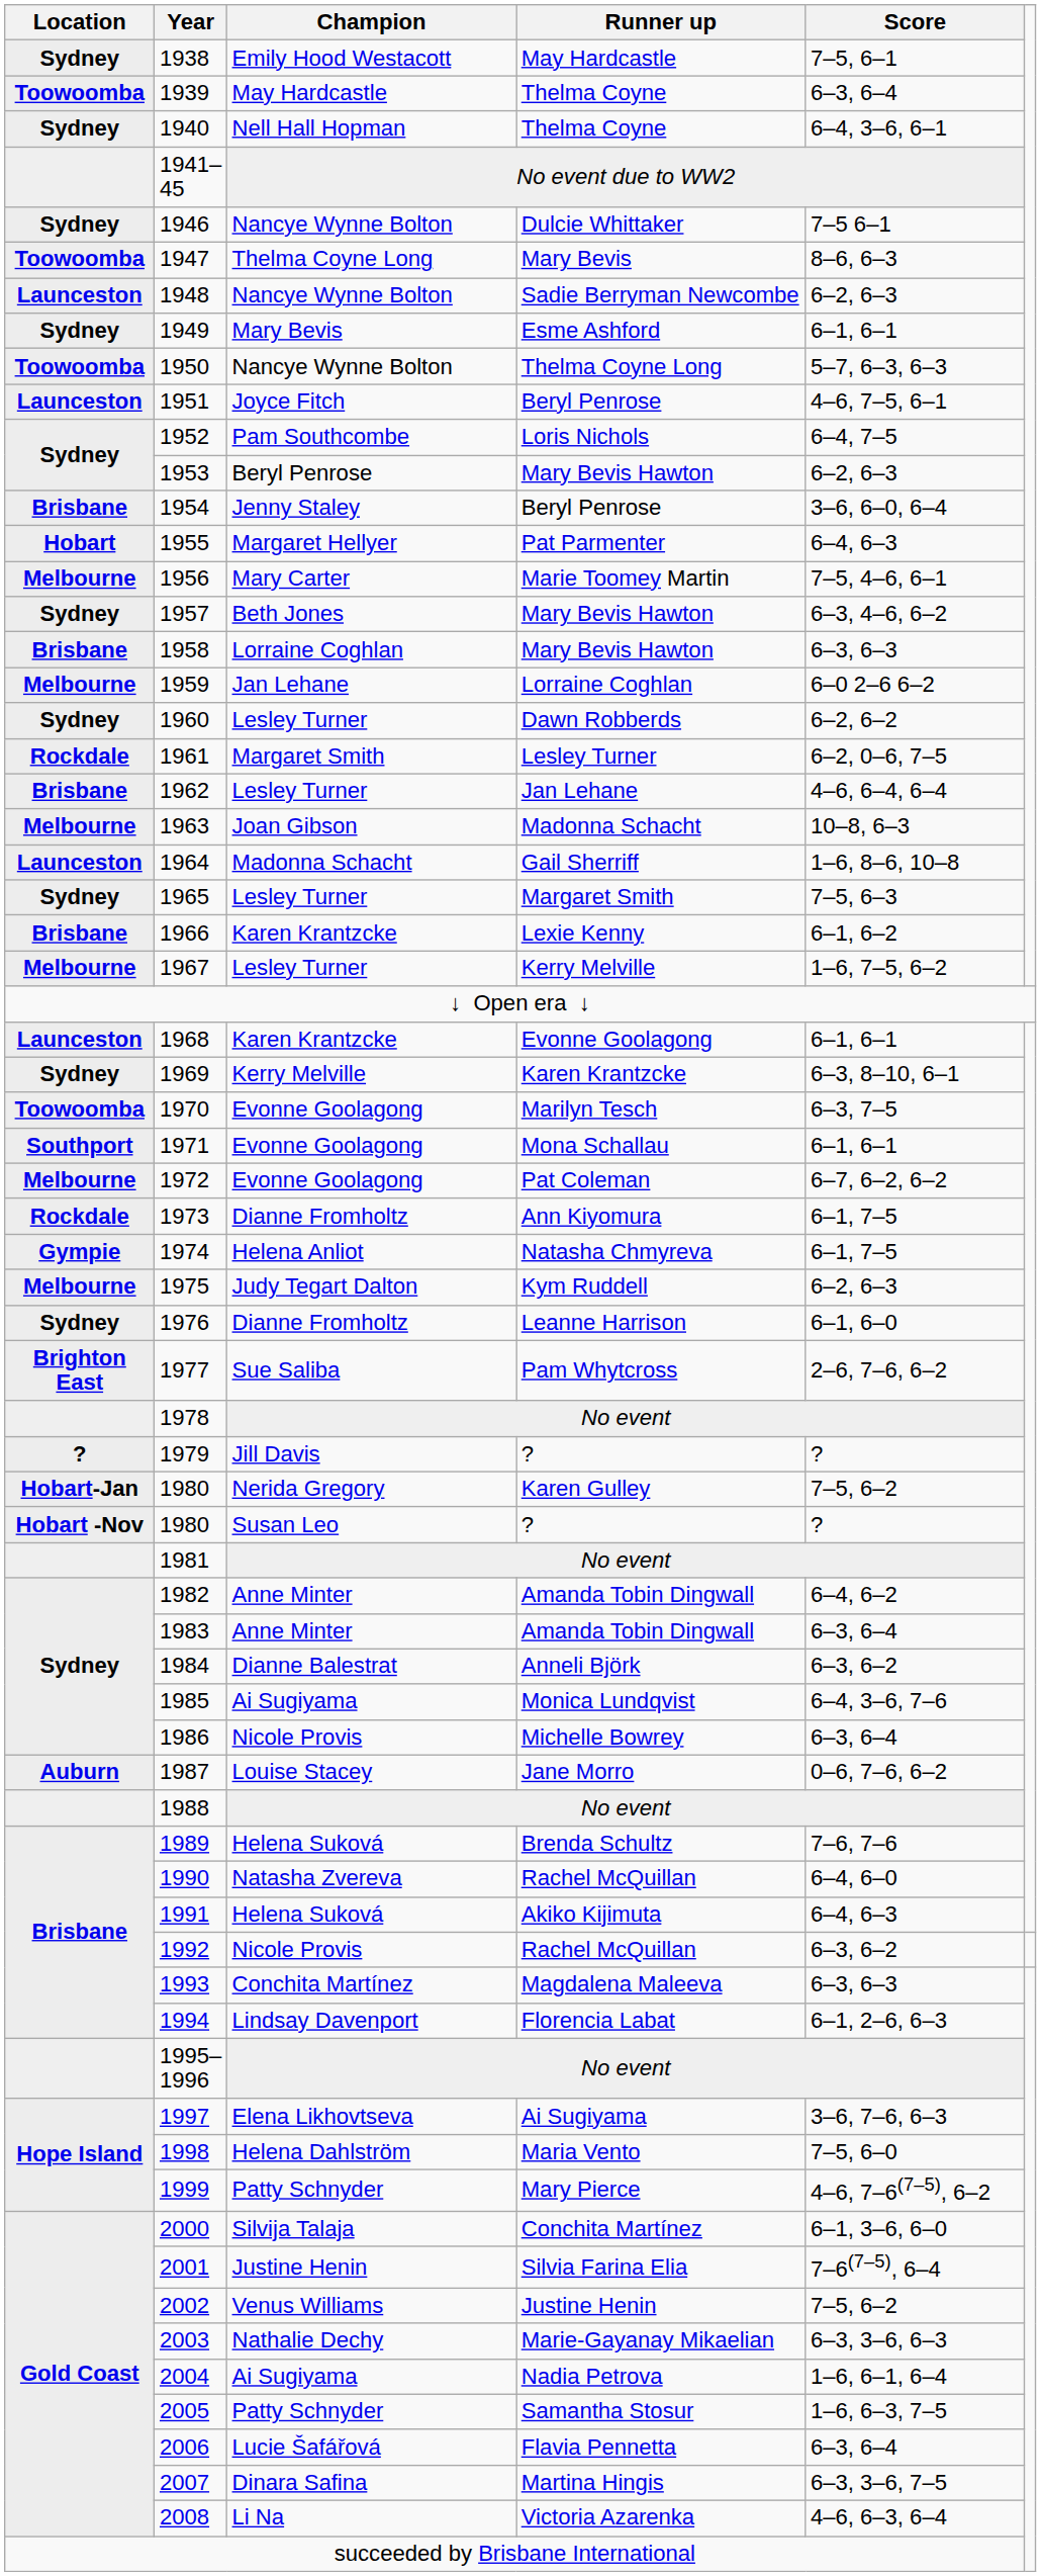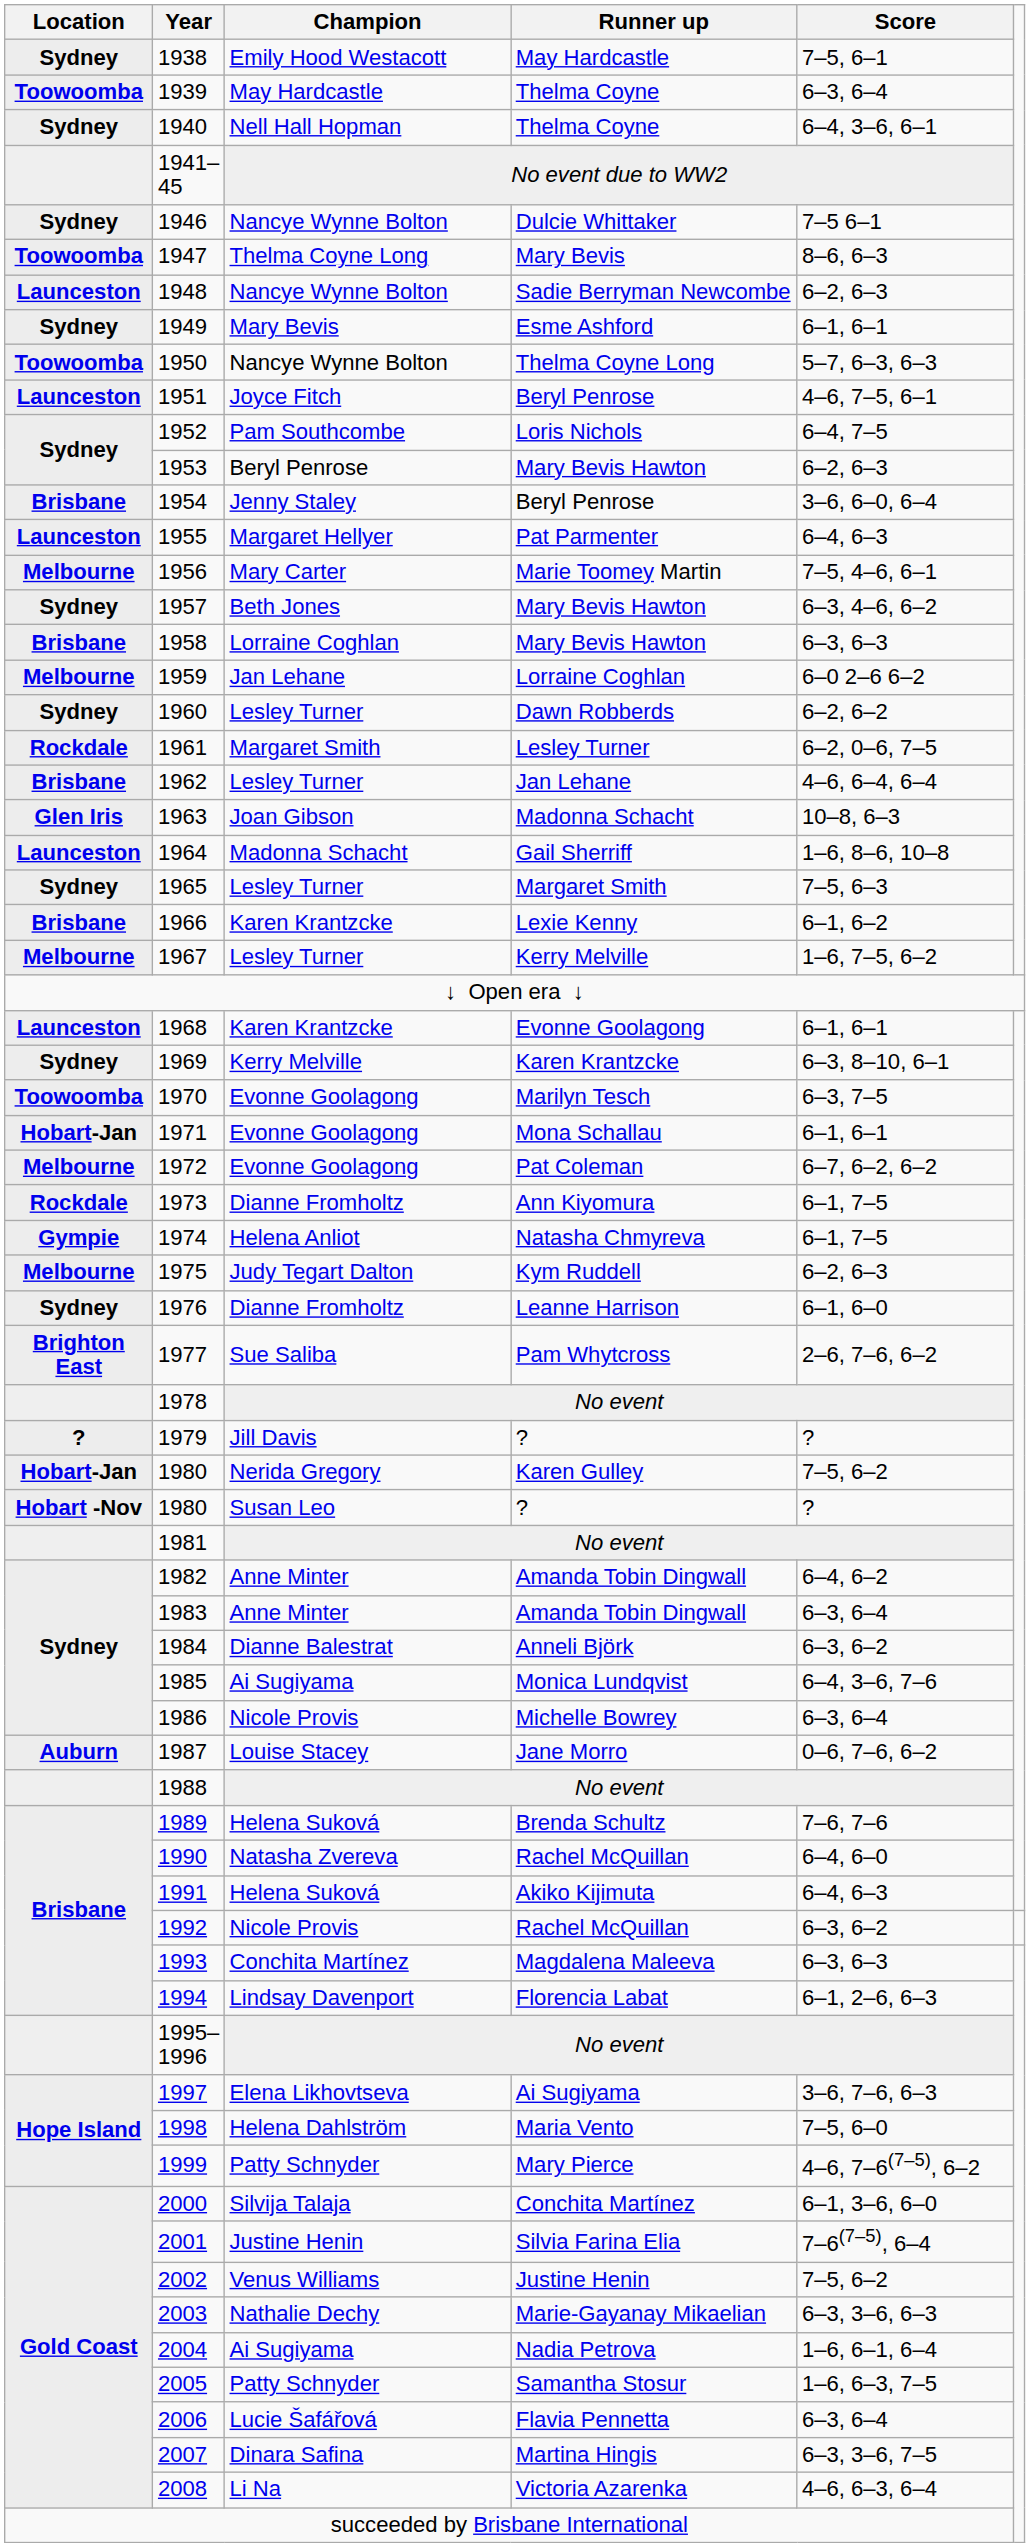1955 | Location: Hobart -> Launceston
1963 | Location: Melbourne -> Glen Iris
1971 | Location: Southport -> Hobart-Jan
